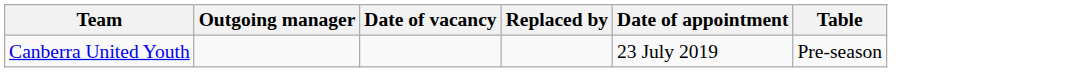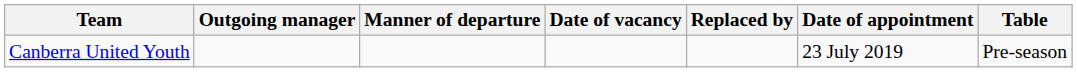+ column: Manner of departure
